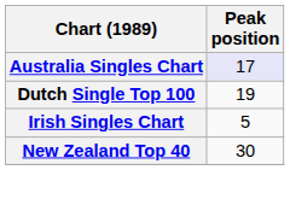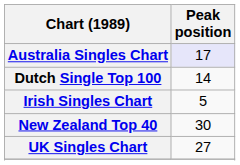Dutch Single Top 100 | Peak position: 19 -> 14
+ row: UK Singles Chart | 27
